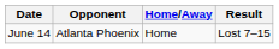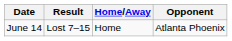columns swapped: Opponent <-> Result
